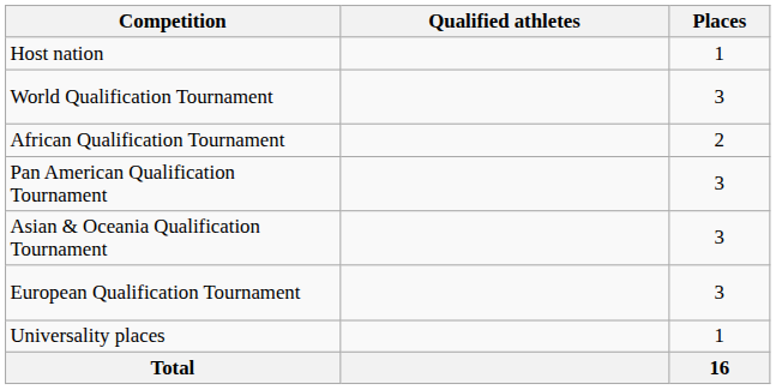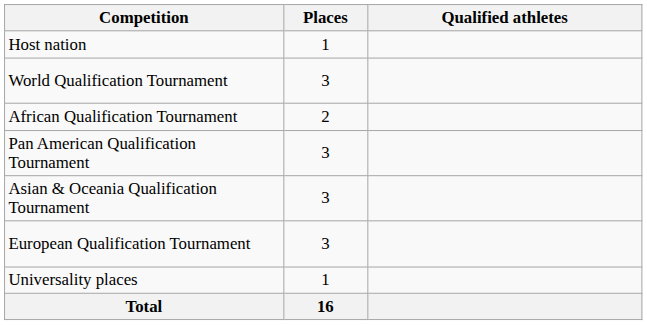columns swapped: Places <-> Qualified athletes
